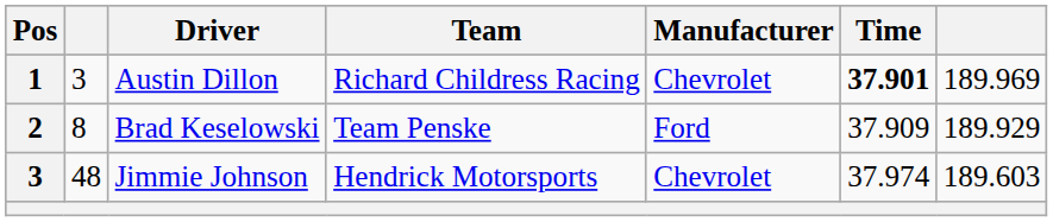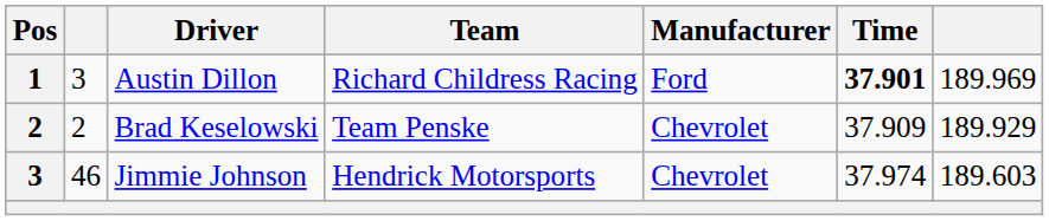Austin Dillon | Manufacturer: Chevrolet -> Ford
Brad Keselowski | column 2: 8 -> 2
Brad Keselowski | Manufacturer: Ford -> Chevrolet
Jimmie Johnson | column 2: 48 -> 46
